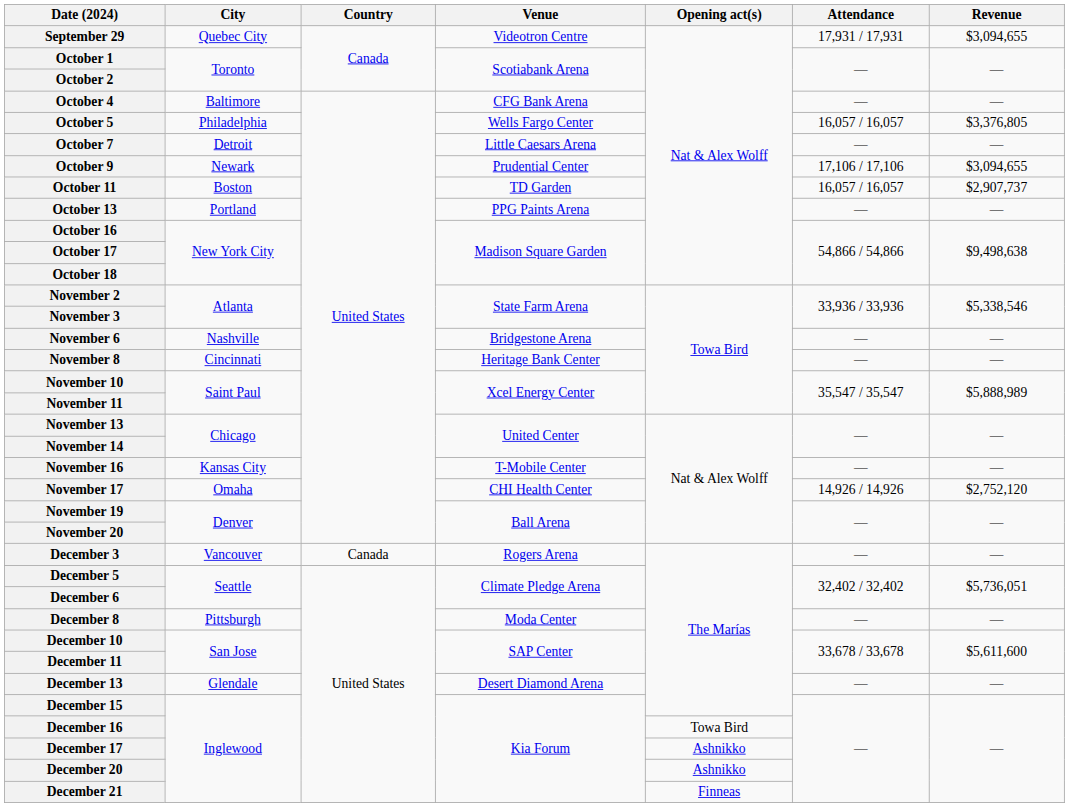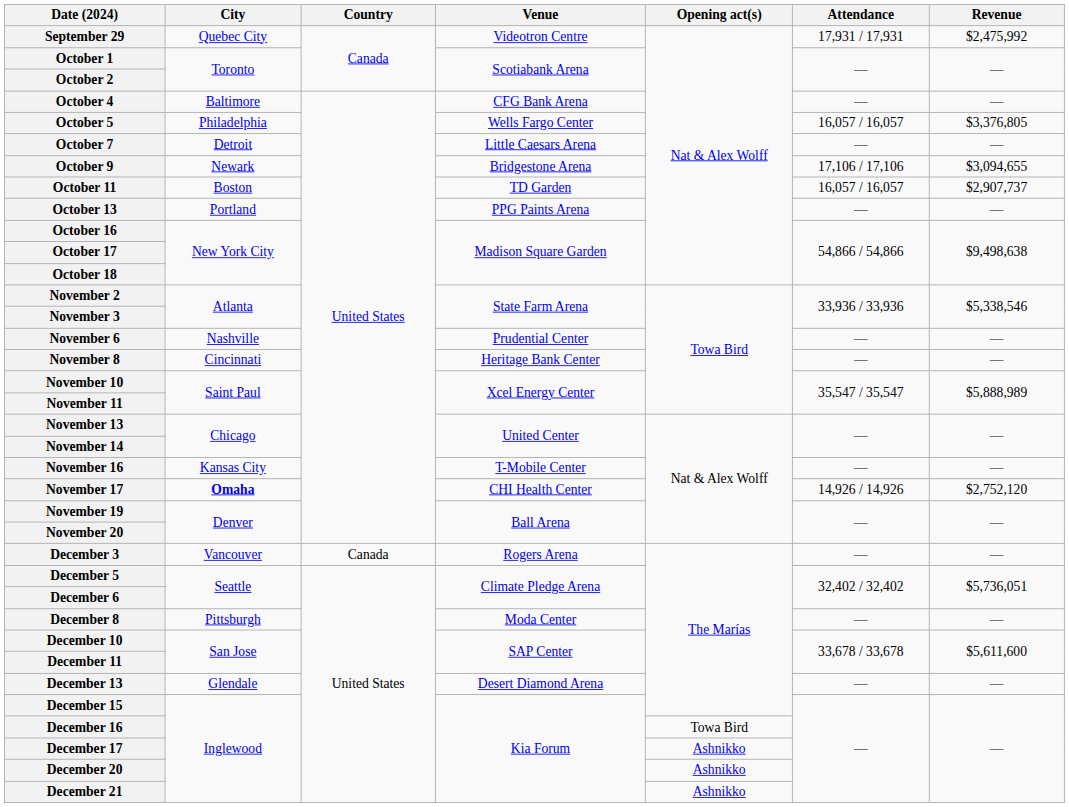September 29 | Revenue: $3,094,655 -> $2,475,992
October 9 | Venue: Prudential Center -> Bridgestone Arena
November 6 | Venue: Bridgestone Arena -> Prudential Center
November 17 | City: normal -> bold
December 21 | Opening act(s): Finneas -> Ashnikko
